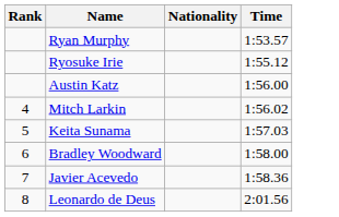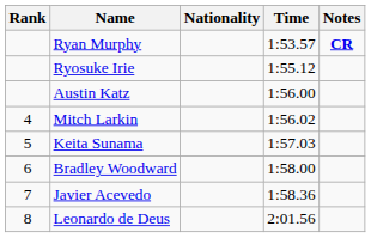+ column: Notes | CR
